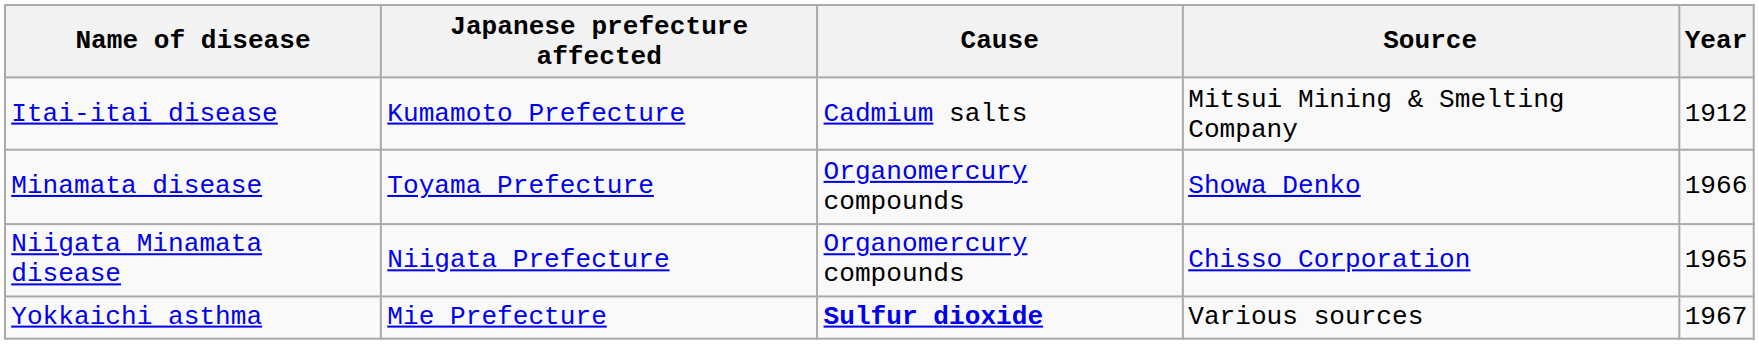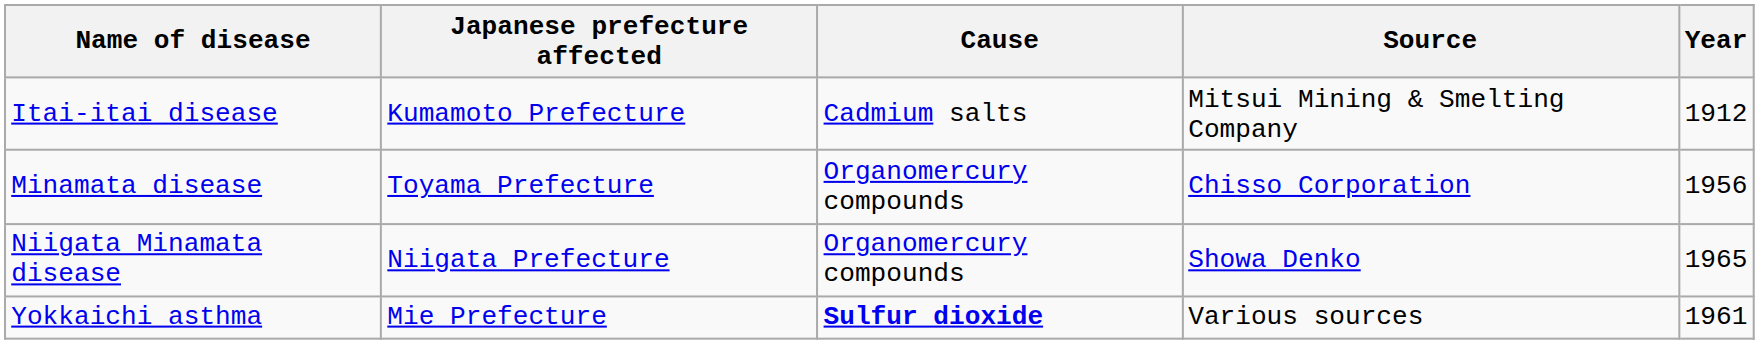Minamata disease | Source: Showa Denko -> Chisso Corporation
Minamata disease | Year: 1966 -> 1956
Niigata Minamata disease | Source: Chisso Corporation -> Showa Denko
Yokkaichi asthma | Year: 1967 -> 1961
